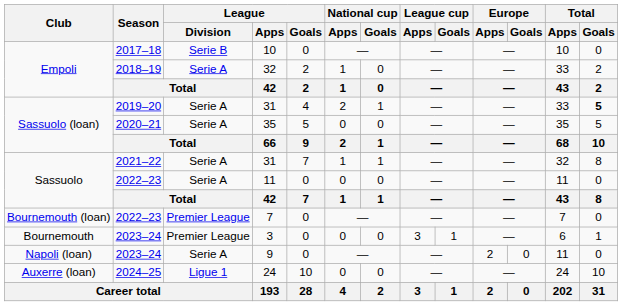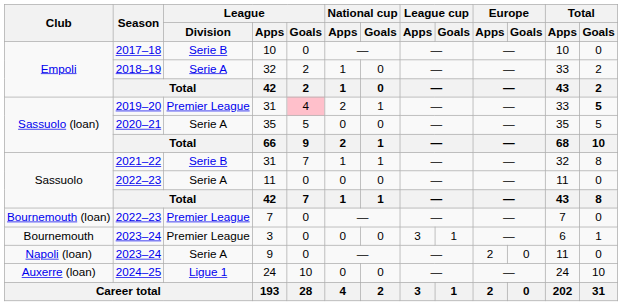2019–20 / 31 | League / Division: Serie A -> Premier League
2019–20 / 31 | League / Goals: no background -> pink background
2021–22 / 31 | League / Division: Serie A -> Serie B
